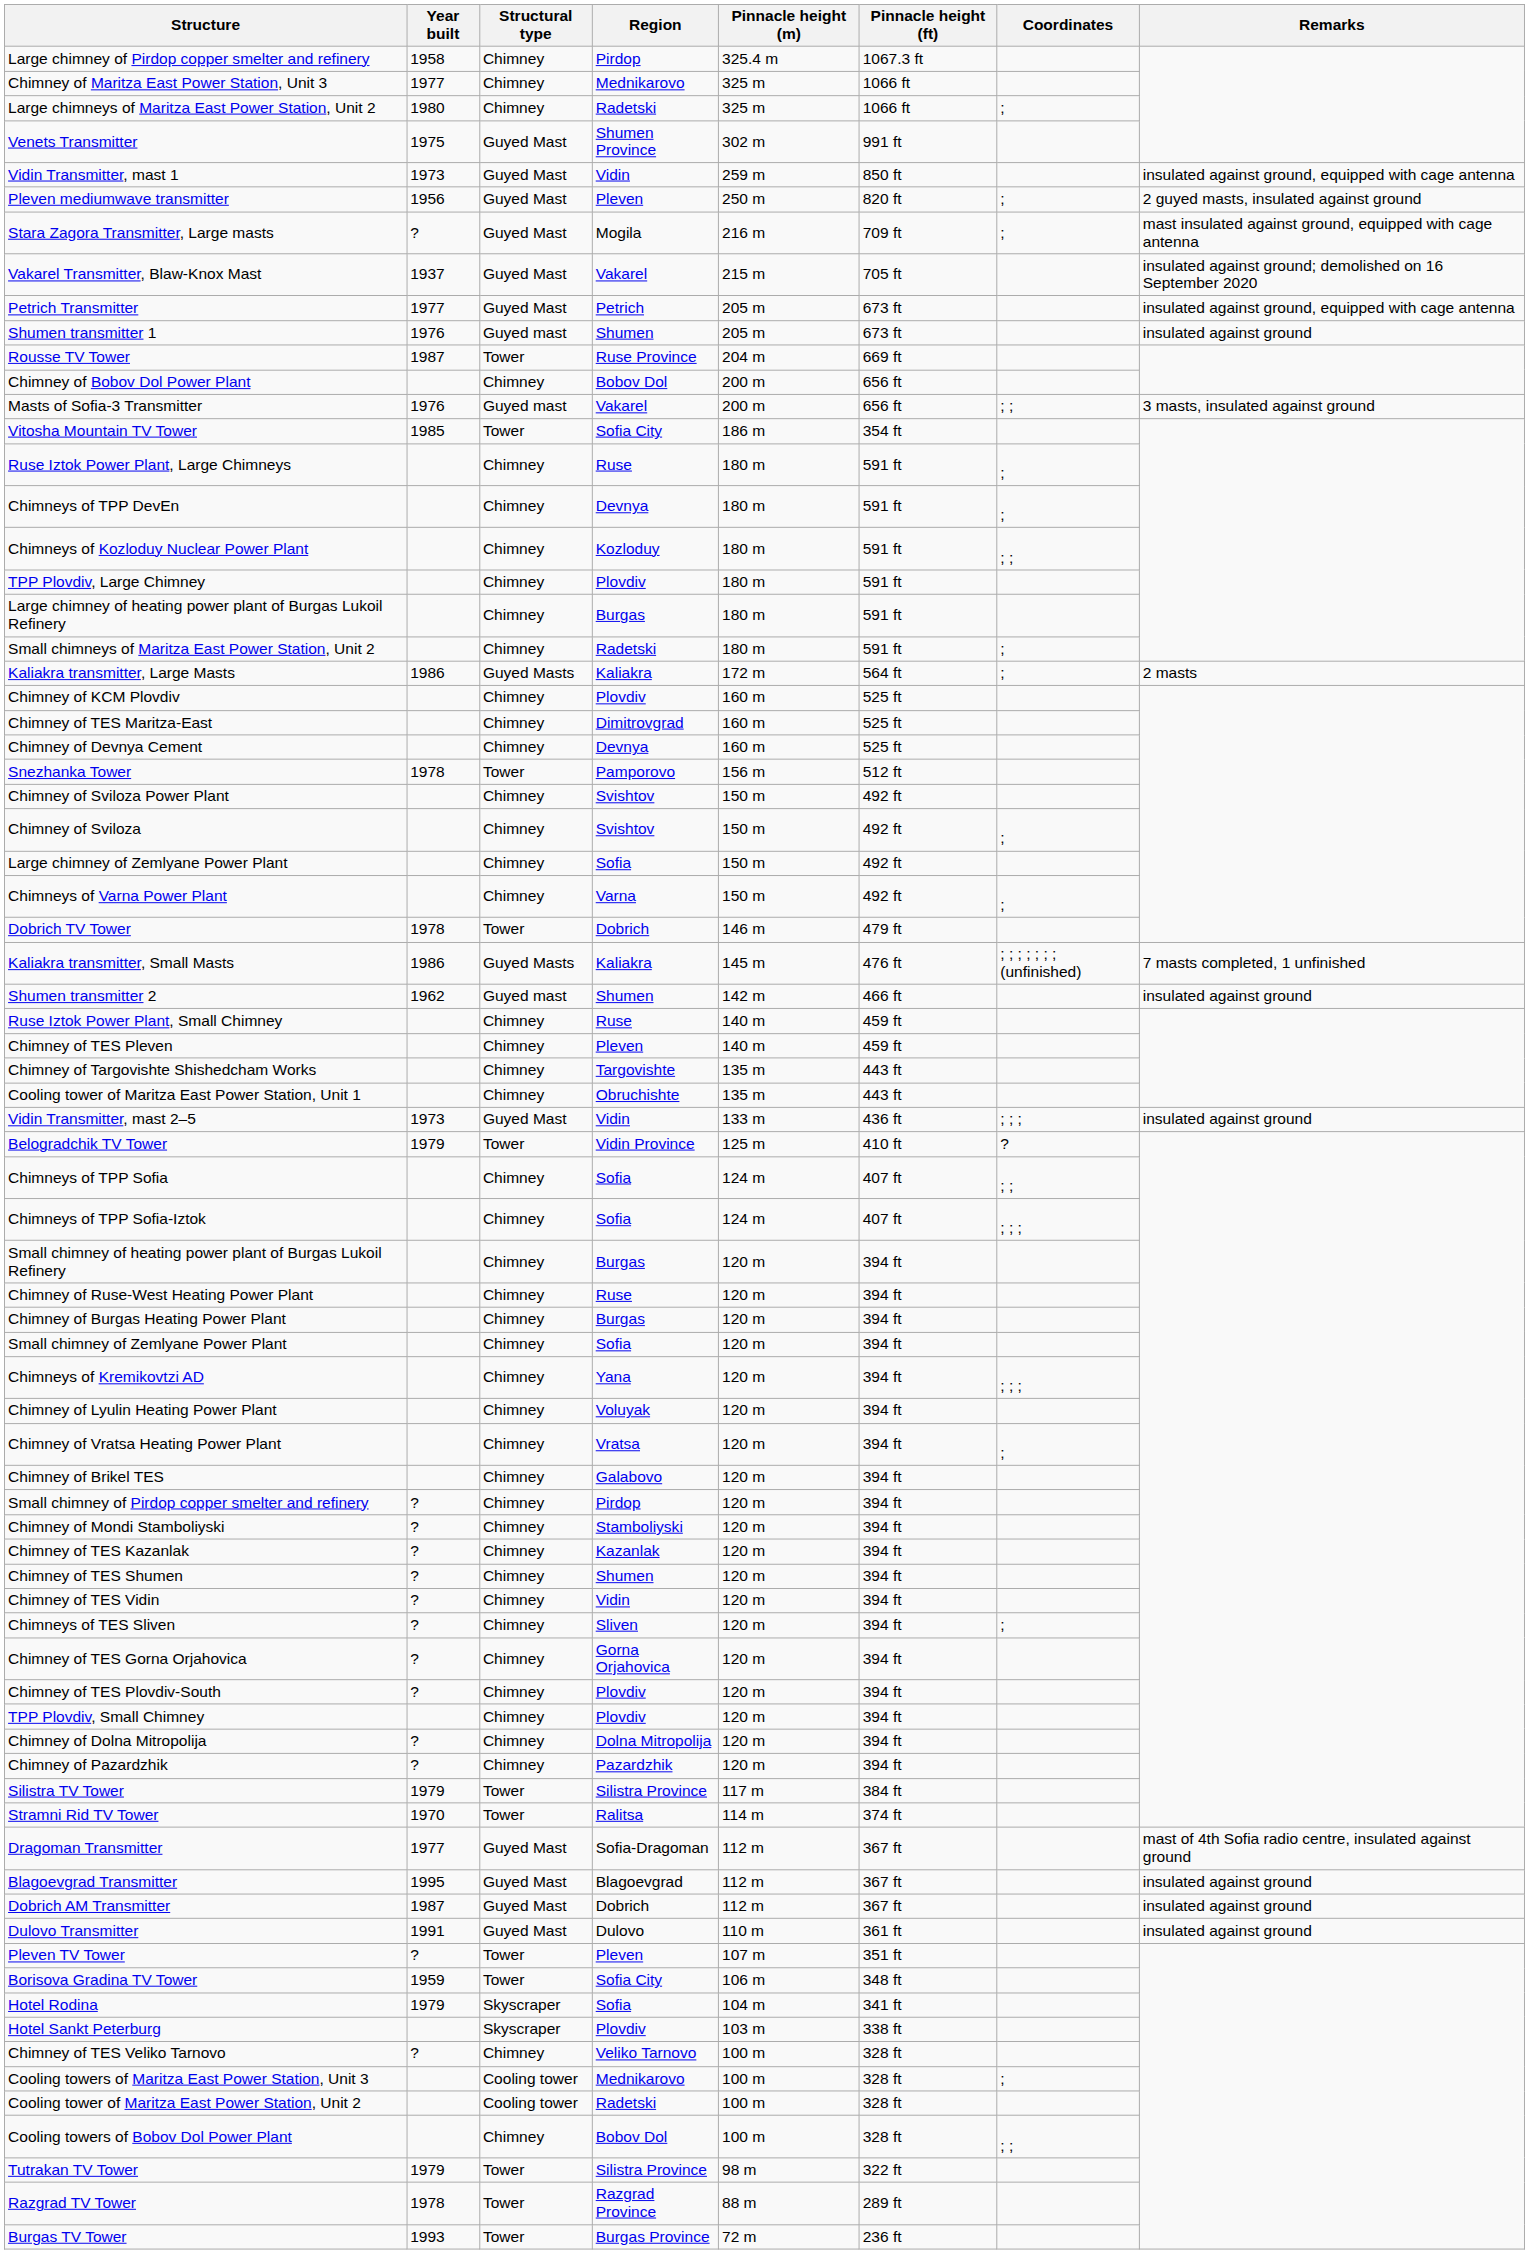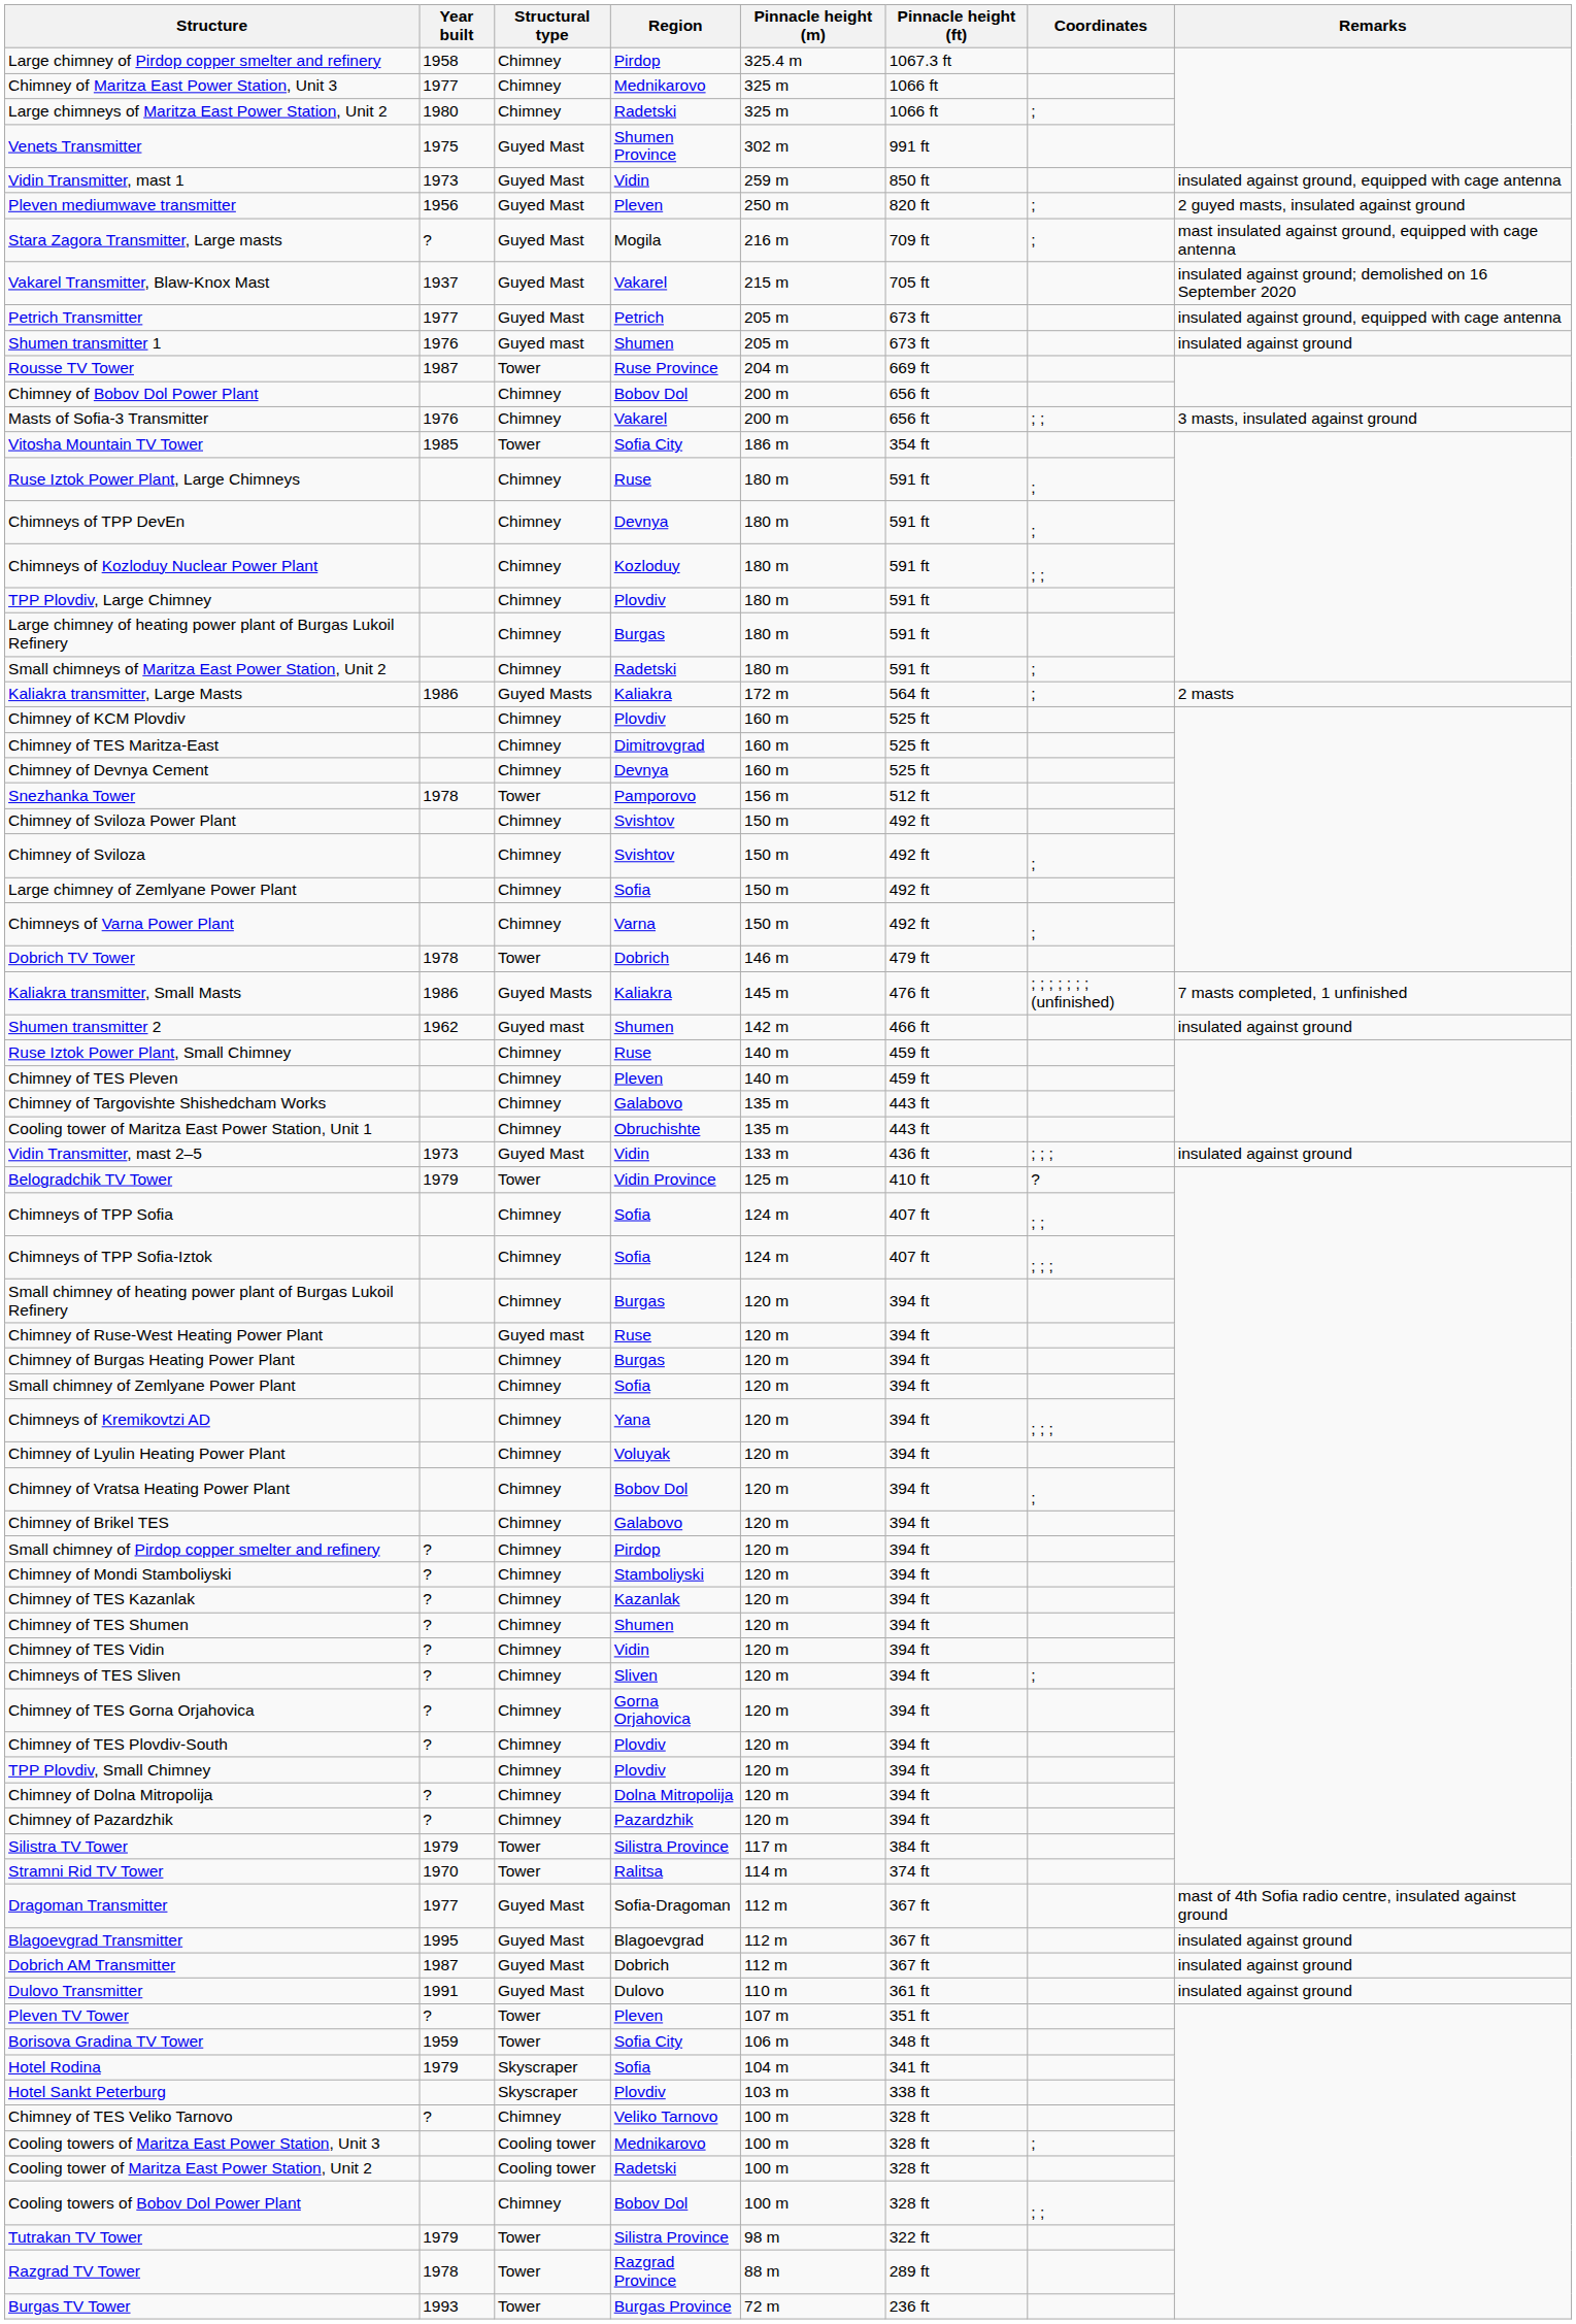Masts of Sofia-3 Transmitter | Structural type: Guyed mast -> Chimney
Chimney of Targovishte Shishedcham Works | Region: Targovishte -> Galabovo
Chimney of Ruse-West Heating Power Plant | Structural type: Chimney -> Guyed mast
Chimney of Vratsa Heating Power Plant | Region: Vratsa -> Bobov Dol
